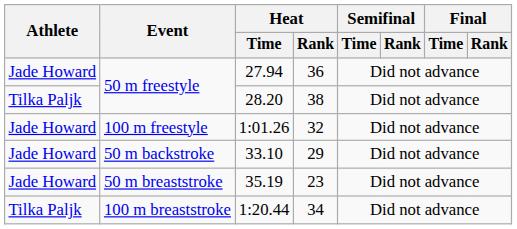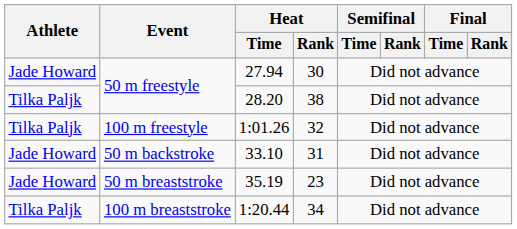27.94 | Heat / Rank: 36 -> 30
1:01.26 | Athlete: Jade Howard -> Tilka Paljk
33.10 | Heat / Rank: 29 -> 31
